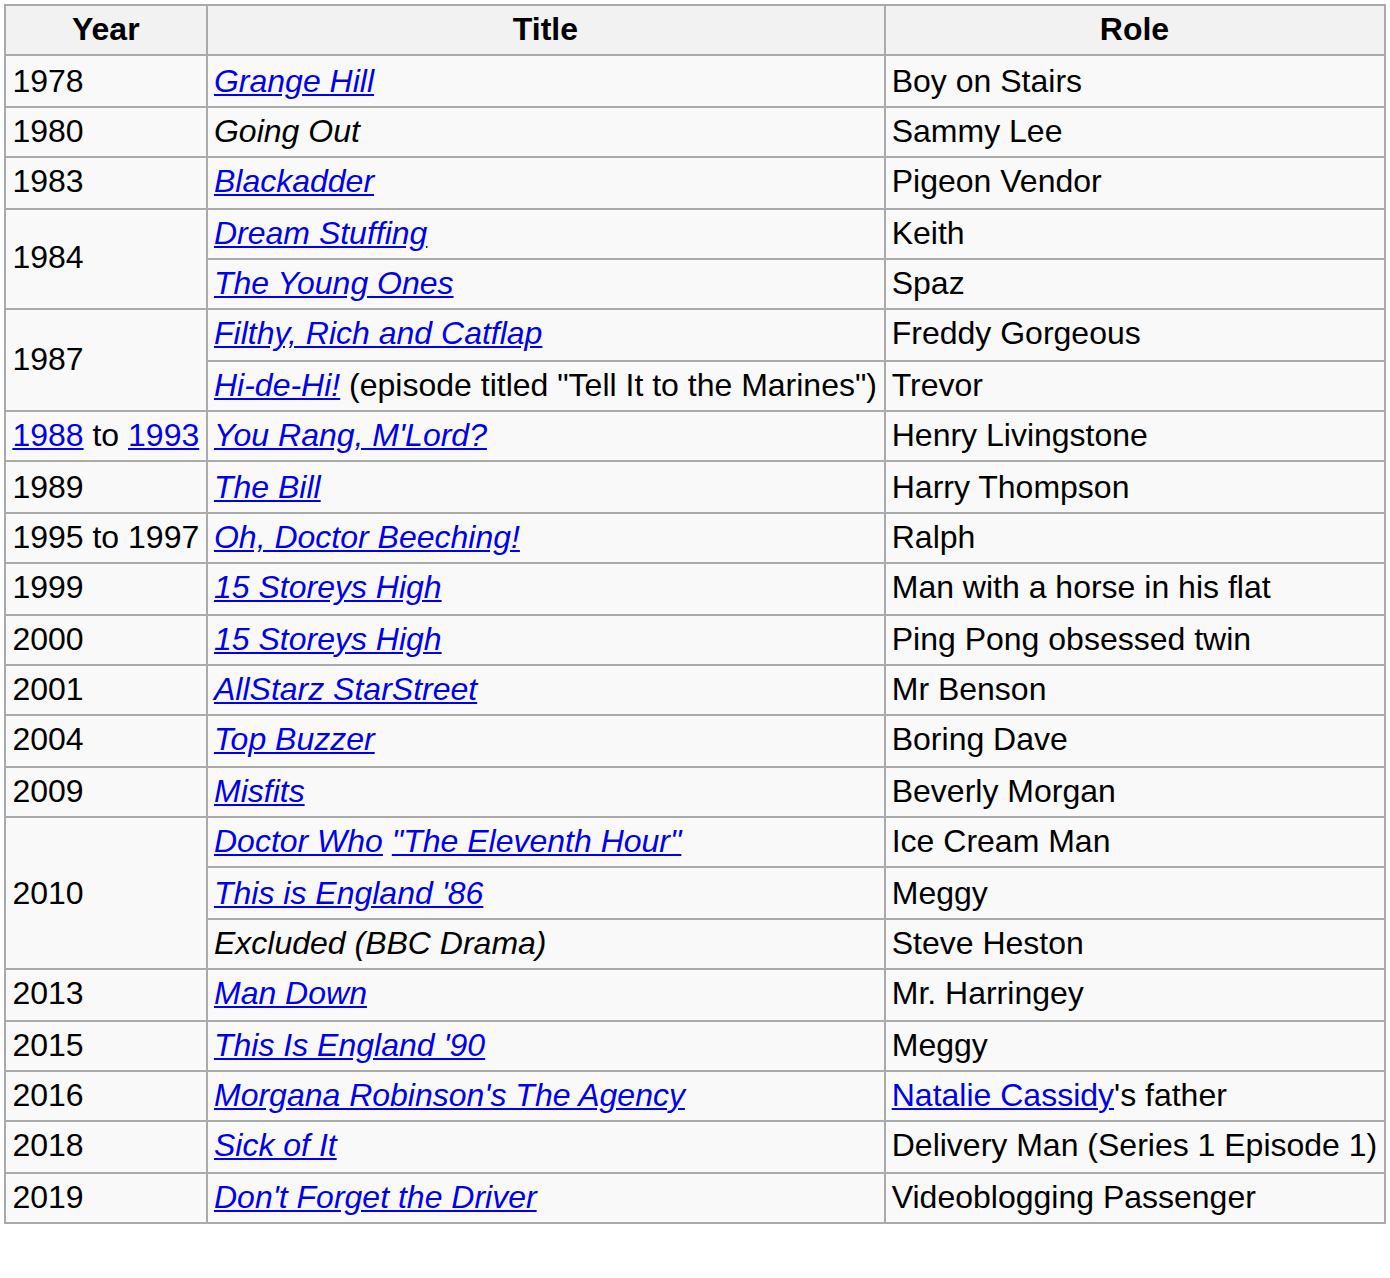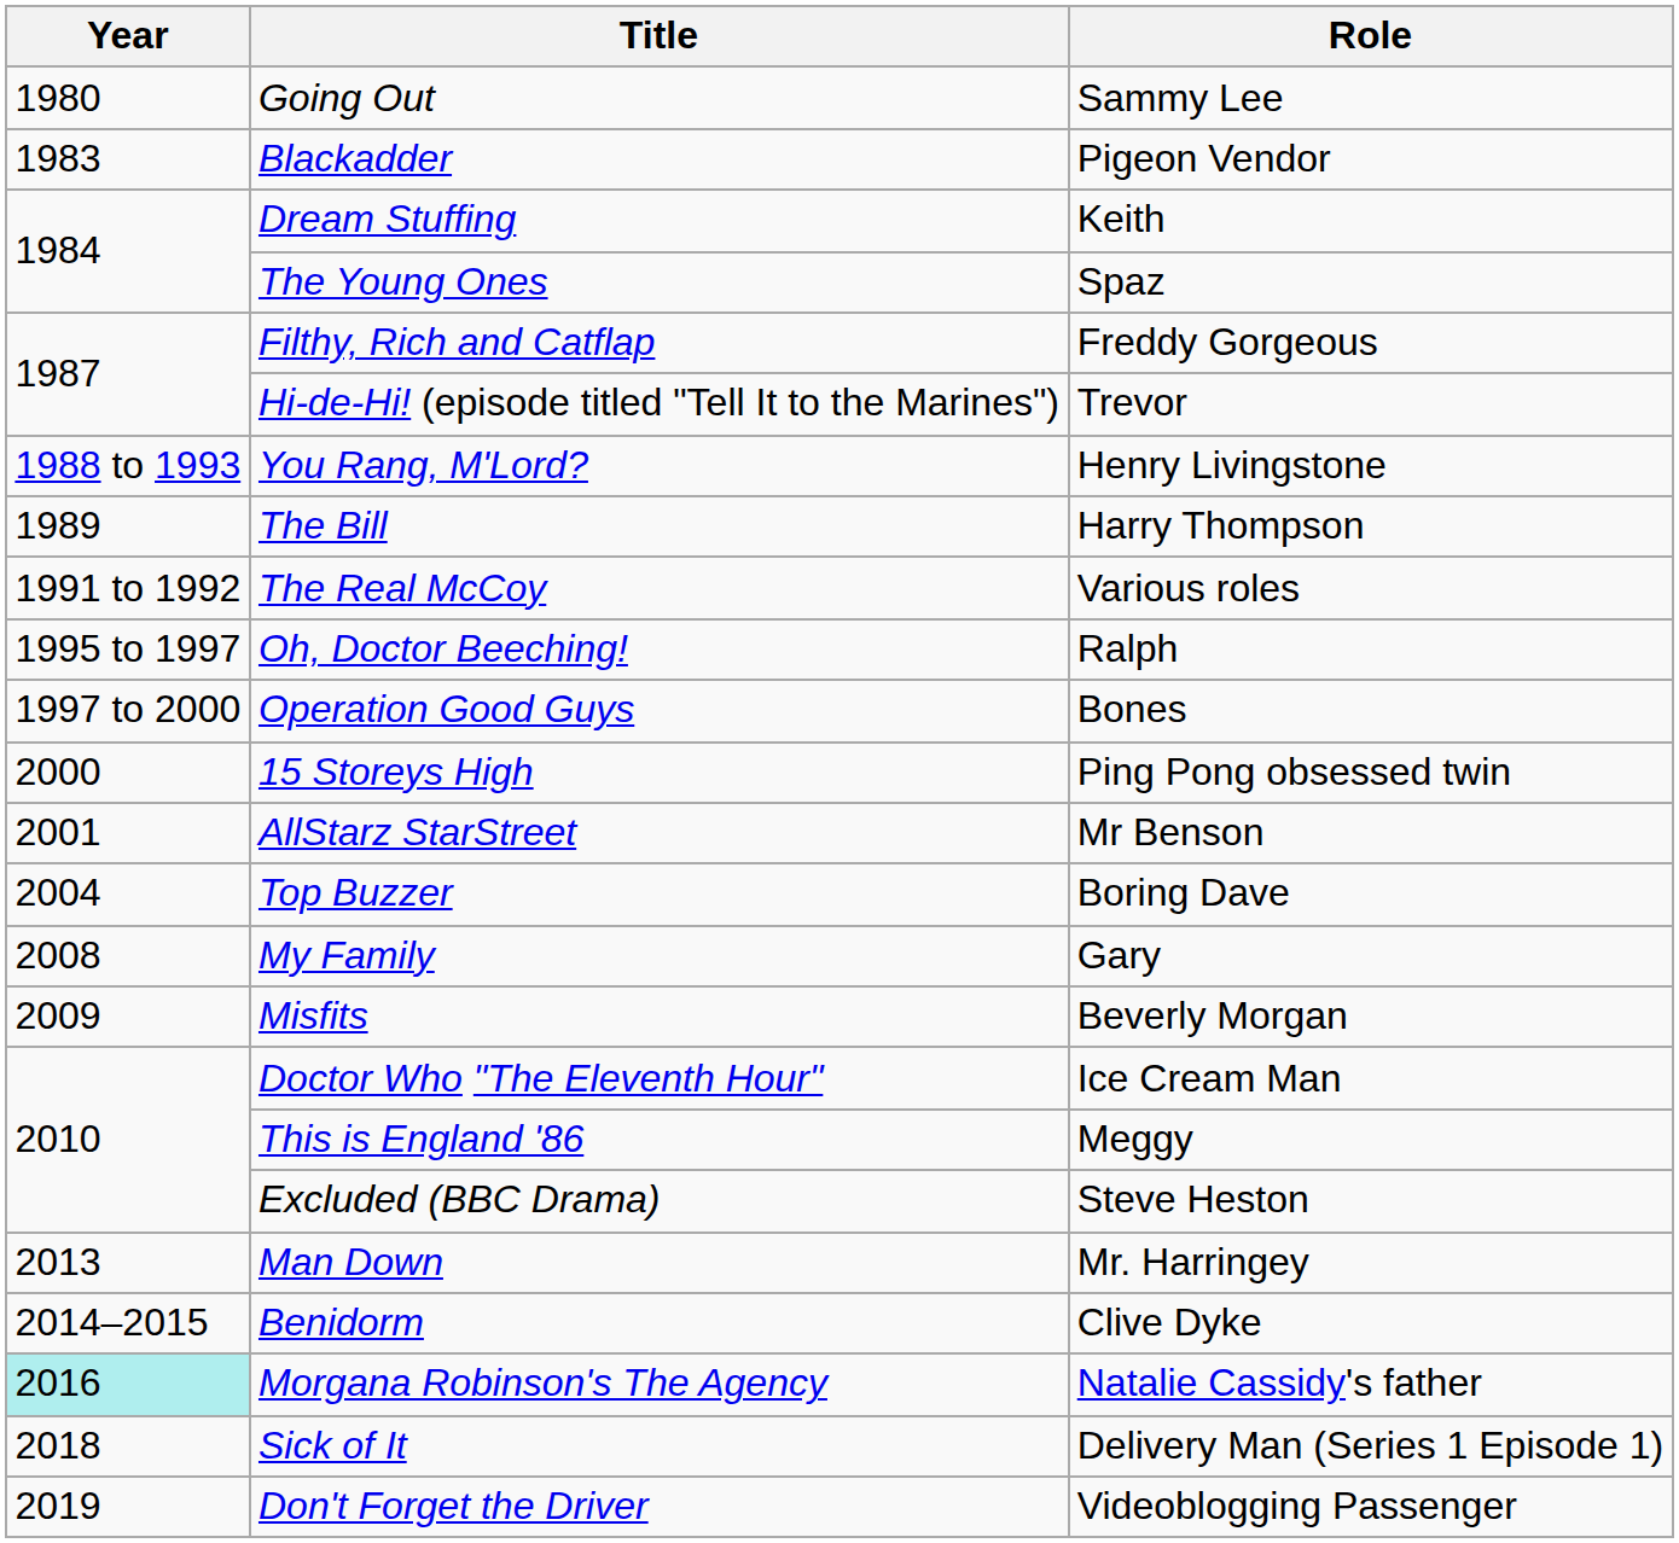- row: 1978 | Grange Hill | Boy on Stairs
+ row: 1991 to 1992 | The Real McCoy | Various roles
+ row: 1997 to 2000 | Operation Good Guys | Bones
- row: 1999 | 15 Storeys High | Man with a horse in his flat
+ row: 2008 | My Family | Gary
+ row: 2014–2015 | Benidorm | Clive Dyke
- row: 2015 | This Is England '90 | Meggy
Morgana Robinson's The Agency | Year: no background -> paleturquoise background
